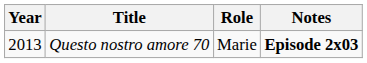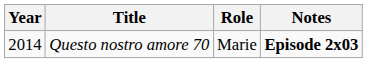Questo nostro amore 70 | Year: 2013 -> 2014
